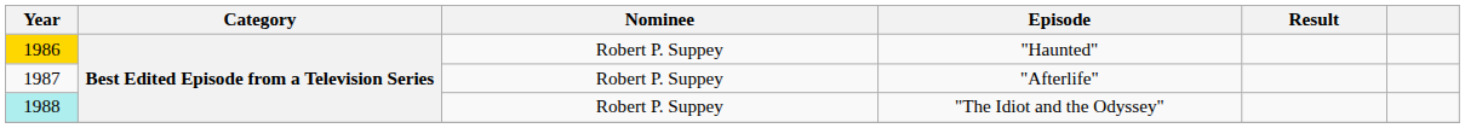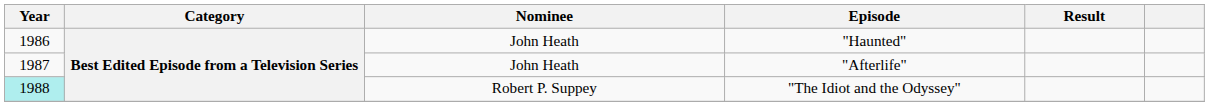"Haunted" | Year: gold background -> no background
"Haunted" | Nominee: Robert P. Suppey -> John Heath
"Afterlife" | Nominee: Robert P. Suppey -> John Heath
